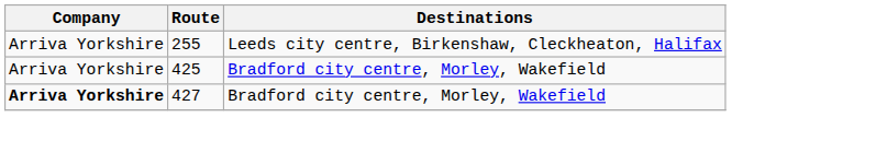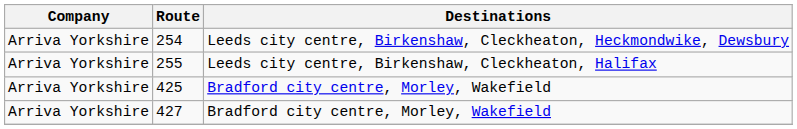+ row: Arriva Yorkshire | 254 | Leeds city centre, Birkenshaw, Cleckheaton, Heckmondwike, Dewsbury
427 | Company: bold -> normal
